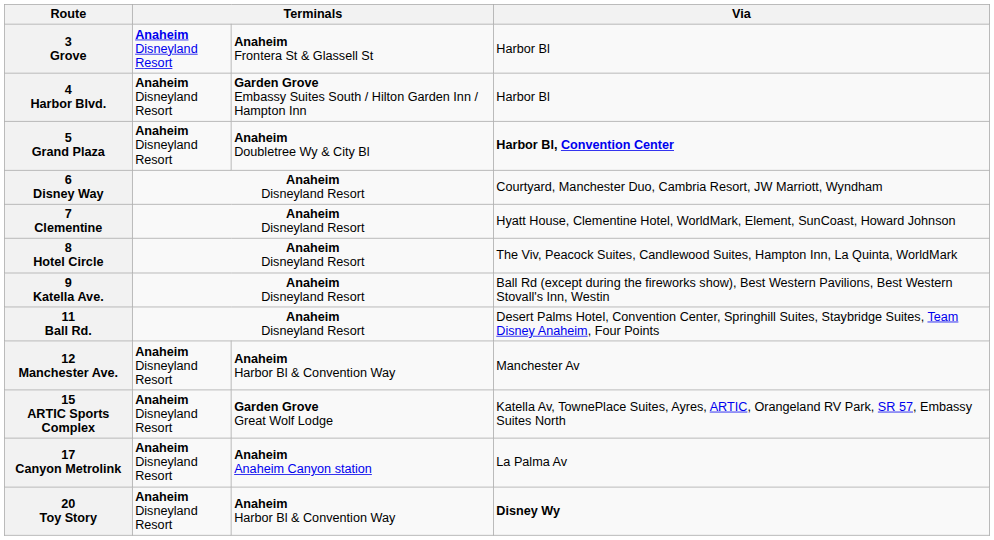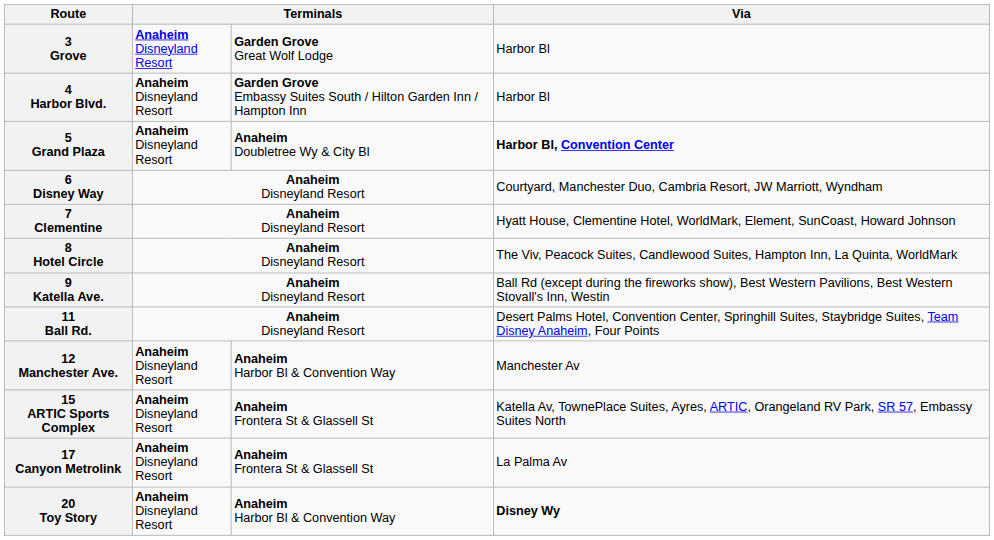3 Grove | column 3: Anaheim Frontera St & Glassell St -> Garden Grove Great Wolf Lodge
15 ARTIC Sports Complex | column 3: Garden Grove Great Wolf Lodge -> Anaheim Frontera St & Glassell St
17 Canyon Metrolink | column 3: Anaheim Anaheim Canyon station -> Anaheim Frontera St & Glassell St
